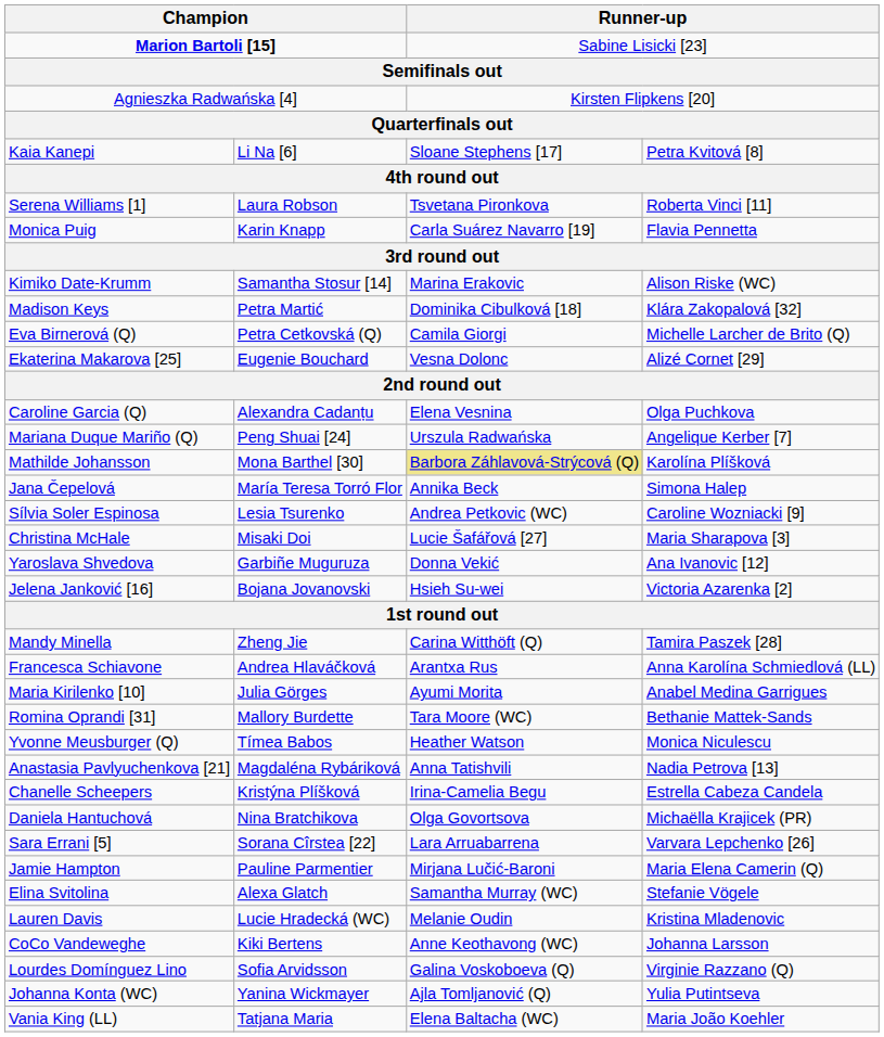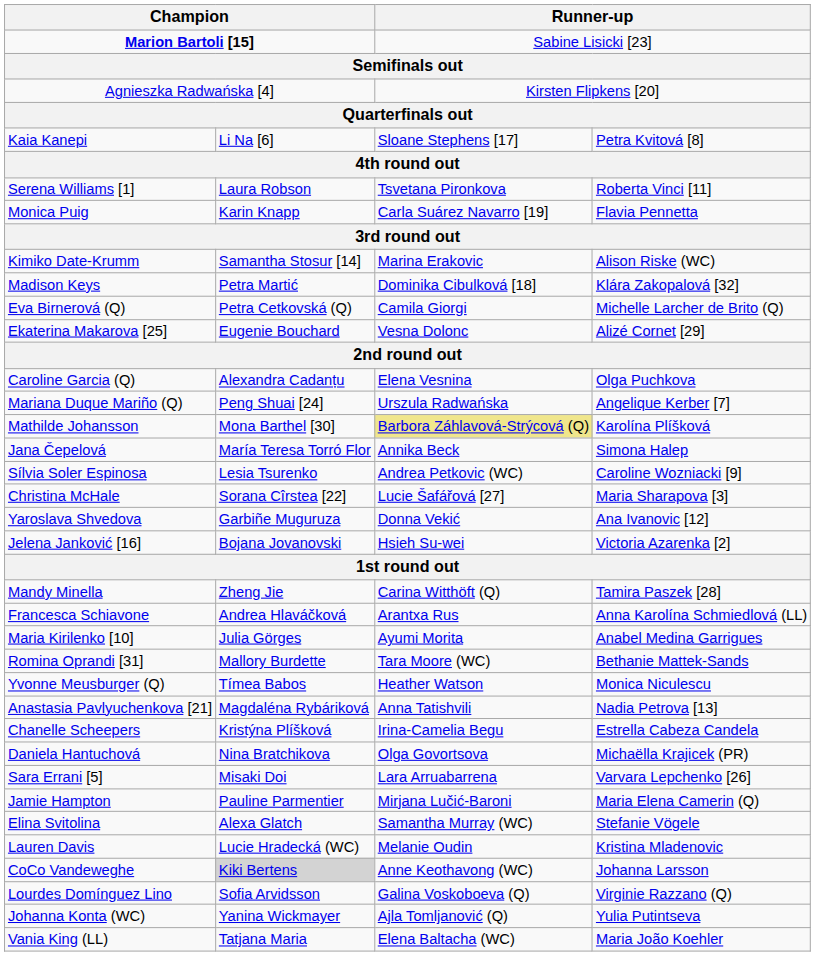Christina McHale | column 2: Misaki Doi -> Sorana Cîrstea [22]
Sara Errani [5] | column 2: Sorana Cîrstea [22] -> Misaki Doi
CoCo Vandeweghe | column 2: no background -> lightgrey background
